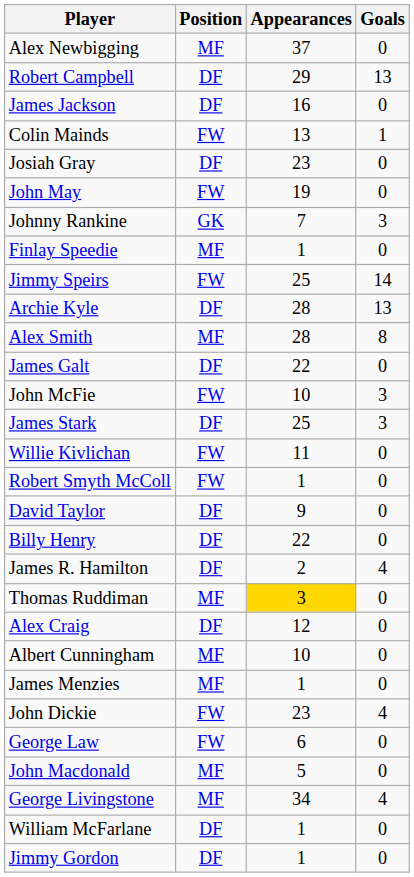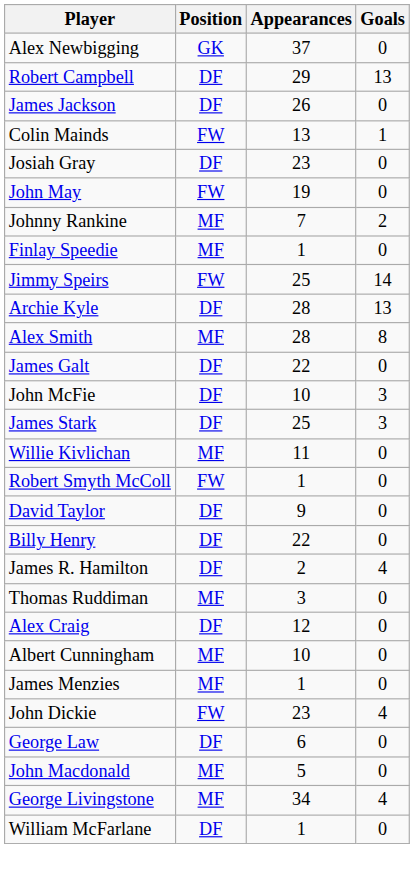Alex Newbigging | Position: MF -> GK
James Jackson | Appearances: 16 -> 26
Johnny Rankine | Position: GK -> MF
Johnny Rankine | Goals: 3 -> 2
John McFie | Position: FW -> DF
Willie Kivlichan | Position: FW -> MF
Thomas Ruddiman | Appearances: gold background -> no background
George Law | Position: FW -> DF
- row: Jimmy Gordon | DF | 1 | 0
